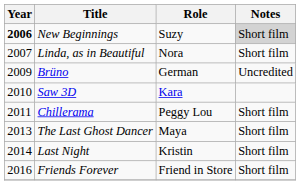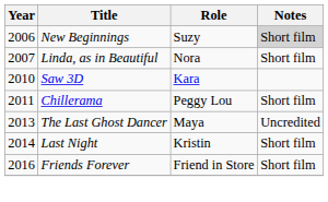New Beginnings | Year: bold -> normal
- row: 2009 | Brüno | German | Uncredited
The Last Ghost Dancer | Notes: Short film -> Uncredited
